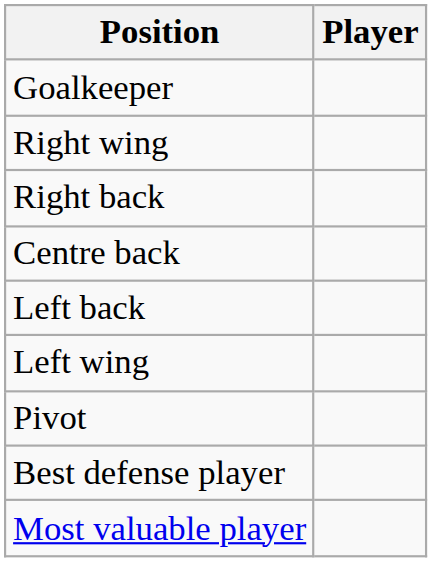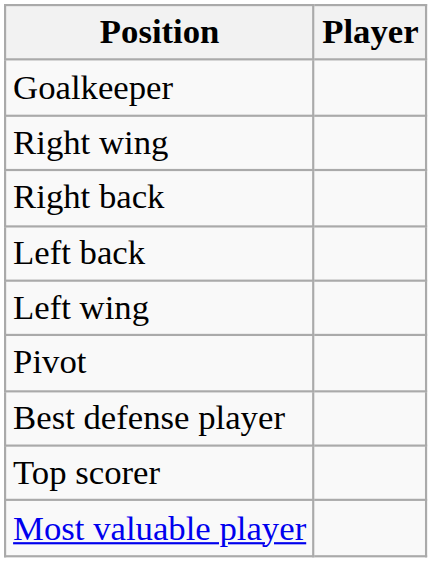- row: Centre back
+ row: Top scorer
